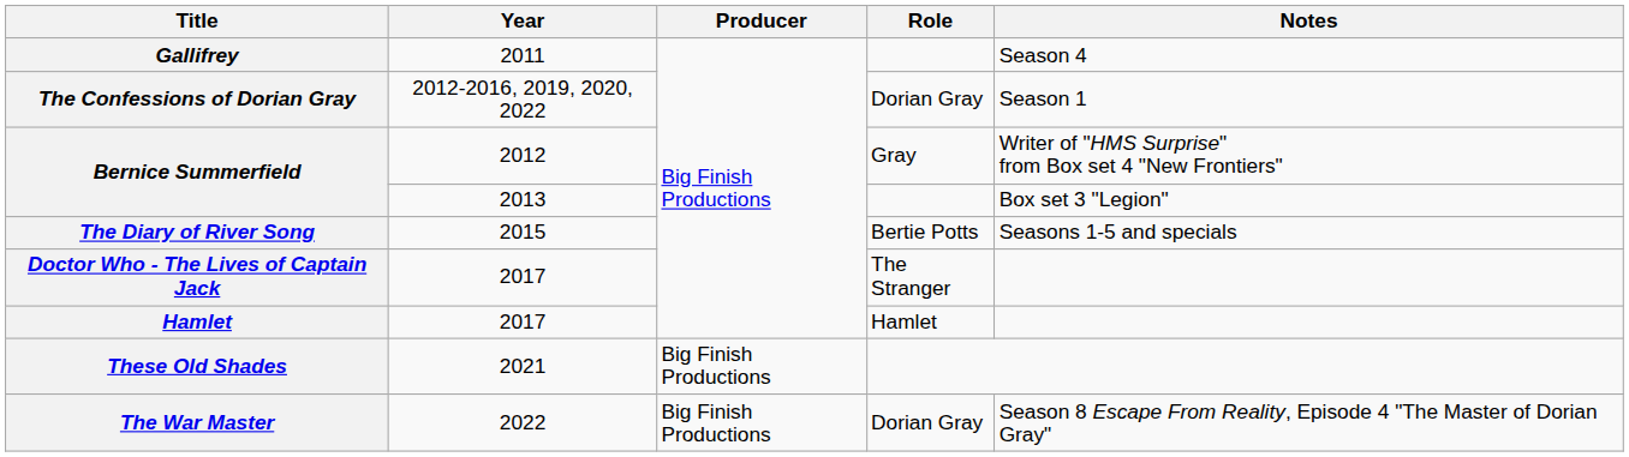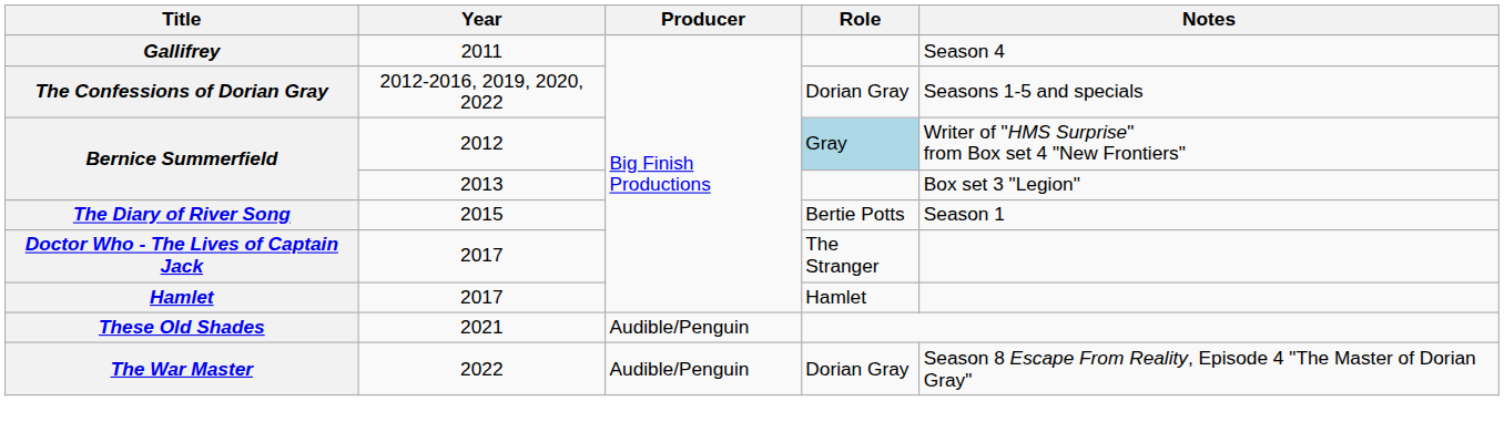The Confessions of Dorian Gray | Notes: Season 1 -> Seasons 1-5 and specials
Bernice Summerfield / 2012 | Role: no background -> lightblue background
The Diary of River Song | Notes: Seasons 1-5 and specials -> Season 1
These Old Shades | Producer: Big Finish Productions -> Audible/Penguin
The War Master | Producer: Big Finish Productions -> Audible/Penguin
